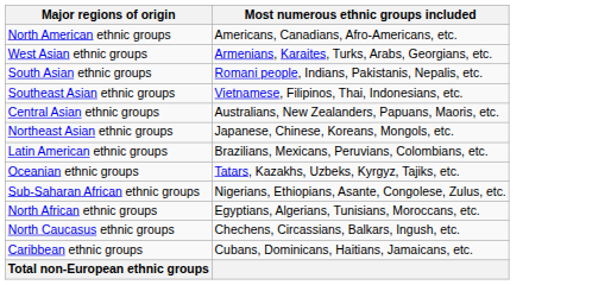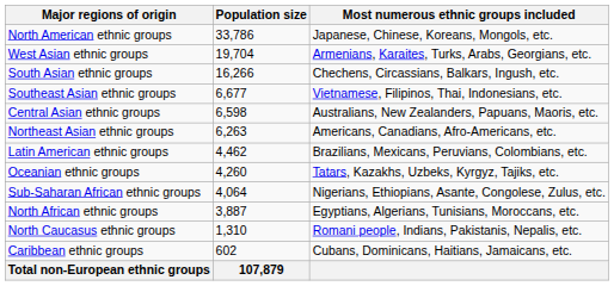+ column: Population size | 33,786 | 19,704 | 16,266 | 6,677 | 6,598 | 6,263 | 4,462 | 4,260 | 4,064 | 3,887 | 1,310 | 602 | 107,879
North American ethnic groups | Most numerous ethnic groups included: Americans, Canadians, Afro-Americans, etc. -> Japanese, Chinese, Koreans, Mongols, etc.
South Asian ethnic groups | Most numerous ethnic groups included: Romani people, Indians, Pakistanis, Nepalis, etc. -> Chechens, Circassians, Balkars, Ingush, etc.
Northeast Asian ethnic groups | Most numerous ethnic groups included: Japanese, Chinese, Koreans, Mongols, etc. -> Americans, Canadians, Afro-Americans, etc.
North Caucasus ethnic groups | Most numerous ethnic groups included: Chechens, Circassians, Balkars, Ingush, etc. -> Romani people, Indians, Pakistanis, Nepalis, etc.
